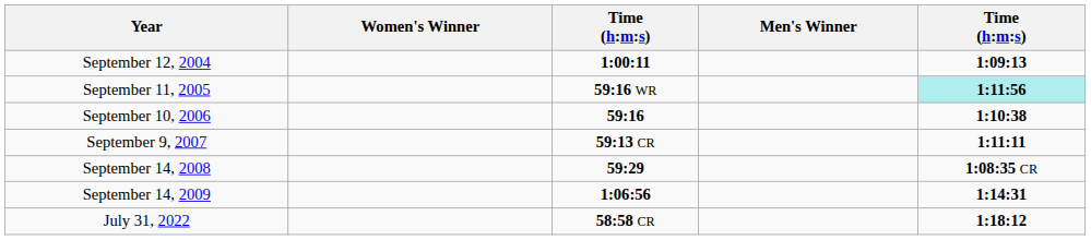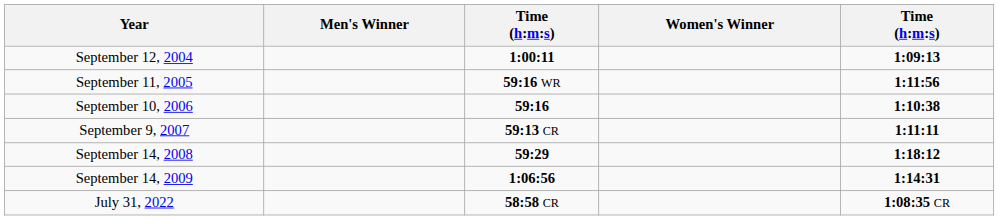columns swapped: Men's Winner <-> Women's Winner
September 11, 2005 | column 5: paleturquoise background -> no background
September 14, 2008 | column 5: 1:08:35 CR -> 1:18:12
July 31, 2022 | column 5: 1:18:12 -> 1:08:35 CR
